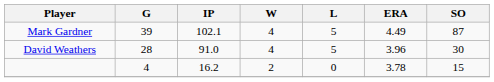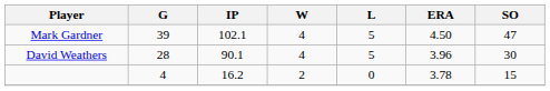Mark Gardner | ERA: 4.49 -> 4.50
Mark Gardner | SO: 87 -> 47
David Weathers | IP: 91.0 -> 90.1
